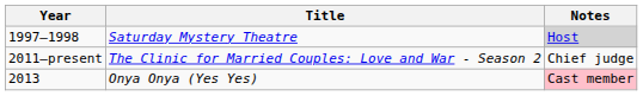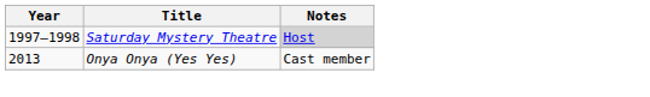- row: 2011–present | The Clinic for Married Couples: Love and War - Season 2 | Chief judge
Onya Onya (Yes Yes) | Notes: pink background -> no background
